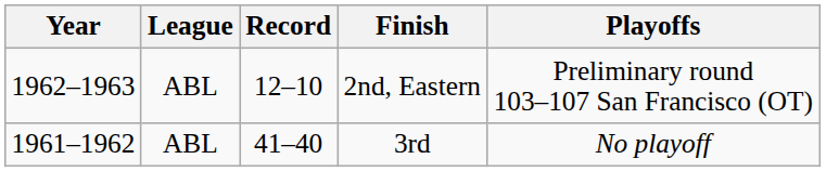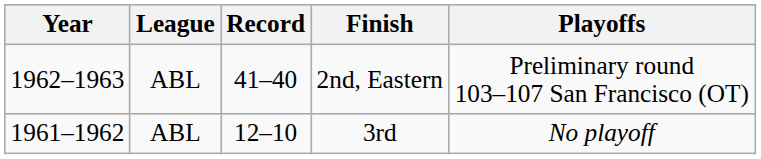2nd, Eastern | Record: 12–10 -> 41–40
3rd | Record: 41–40 -> 12–10
